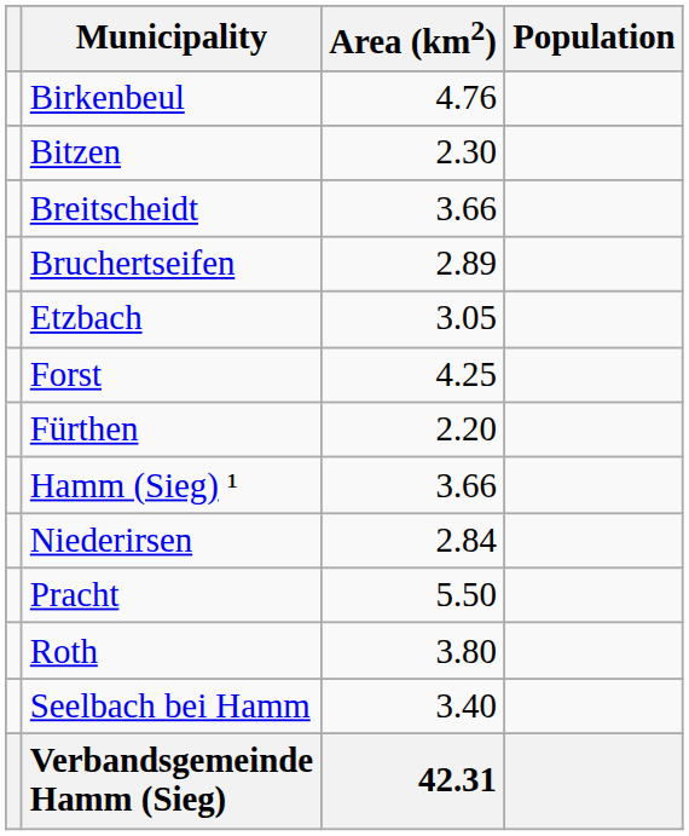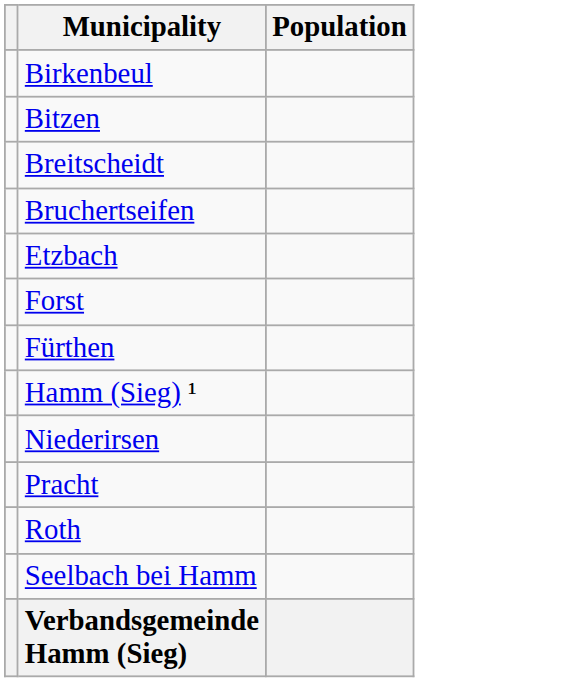- column: Area (km2) | 4.76 | 2.30 | 3.66 | 2.89 | 3.05 | 4.25 | 2.20 | 3.66 | 2.84 | 5.50 | 3.80 | 3.40 | 42.31
